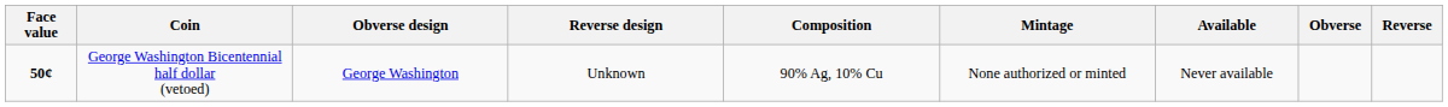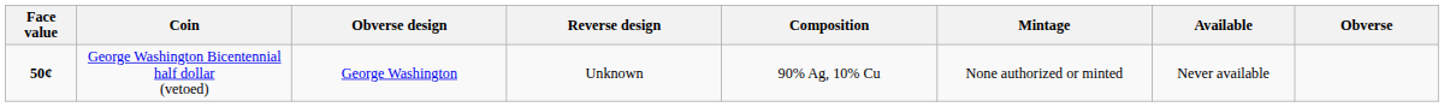- column: Reverse
